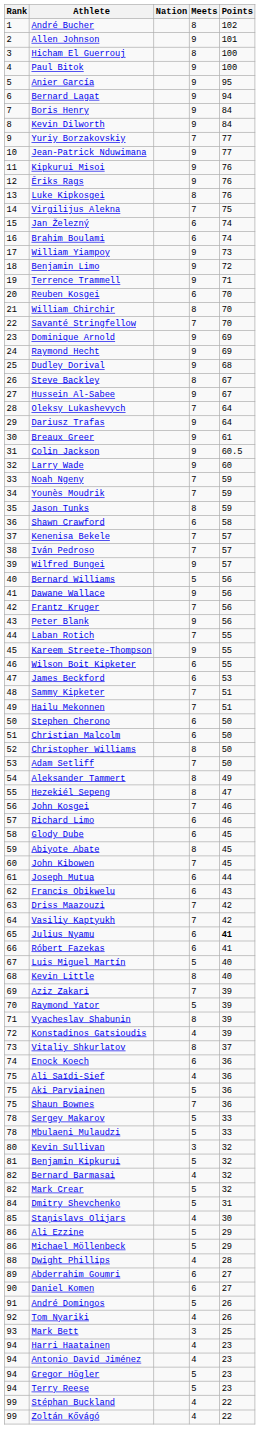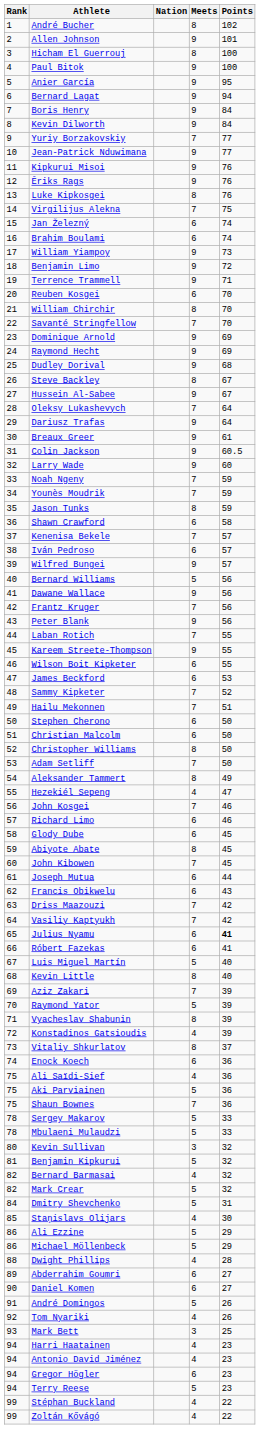Iván Pedroso | Meets: 7 -> 6
Sammy Kipketer | Points: 51 -> 52
Hezekiél Sepeng | Meets: 8 -> 4
Gregor Högler | Meets: 5 -> 6
